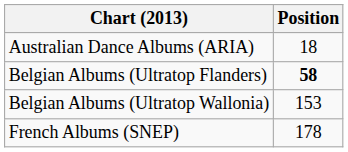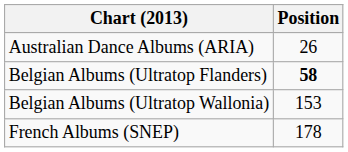Australian Dance Albums (ARIA) | Position: 18 -> 26
